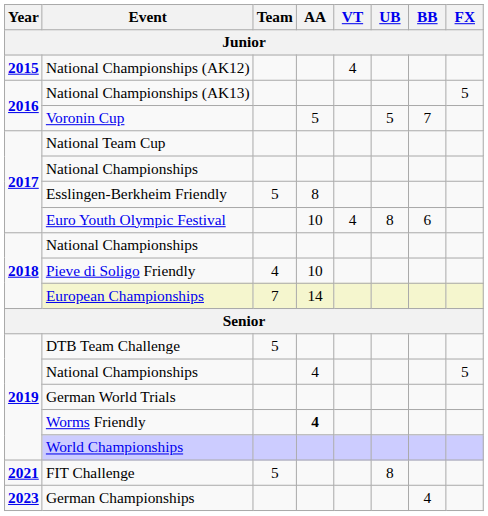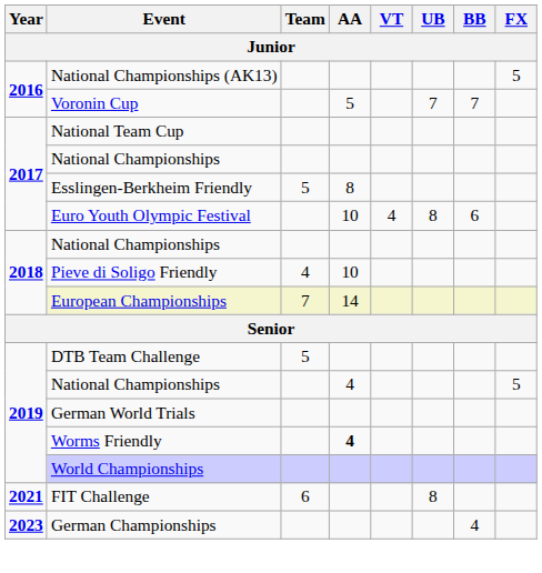- row: 2015 | National Championships (AK12) | 4
Voronin Cup | UB: 5 -> 7
FIT Challenge | Team: 5 -> 6
